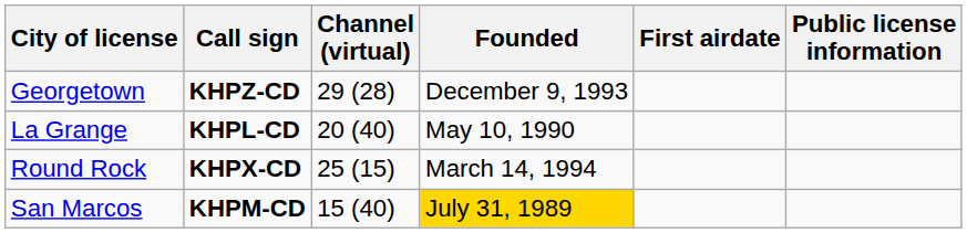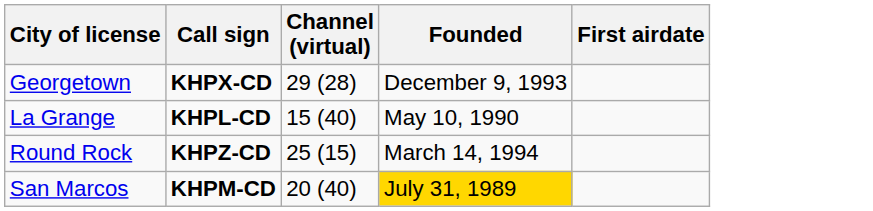- column: Public license information
Georgetown | Call sign: KHPZ-CD -> KHPX-CD
La Grange | Channel (virtual): 20 (40) -> 15 (40)
Round Rock | Call sign: KHPX-CD -> KHPZ-CD
San Marcos | Channel (virtual): 15 (40) -> 20 (40)
